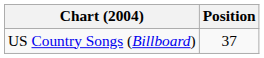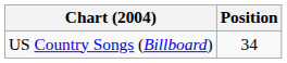US Country Songs (Billboard) | Position: 37 -> 34
